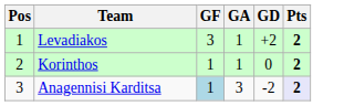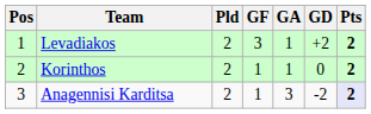+ column: Pld | 2 | 2 | 2
Anagennisi Karditsa | GF: lightblue background -> no background
